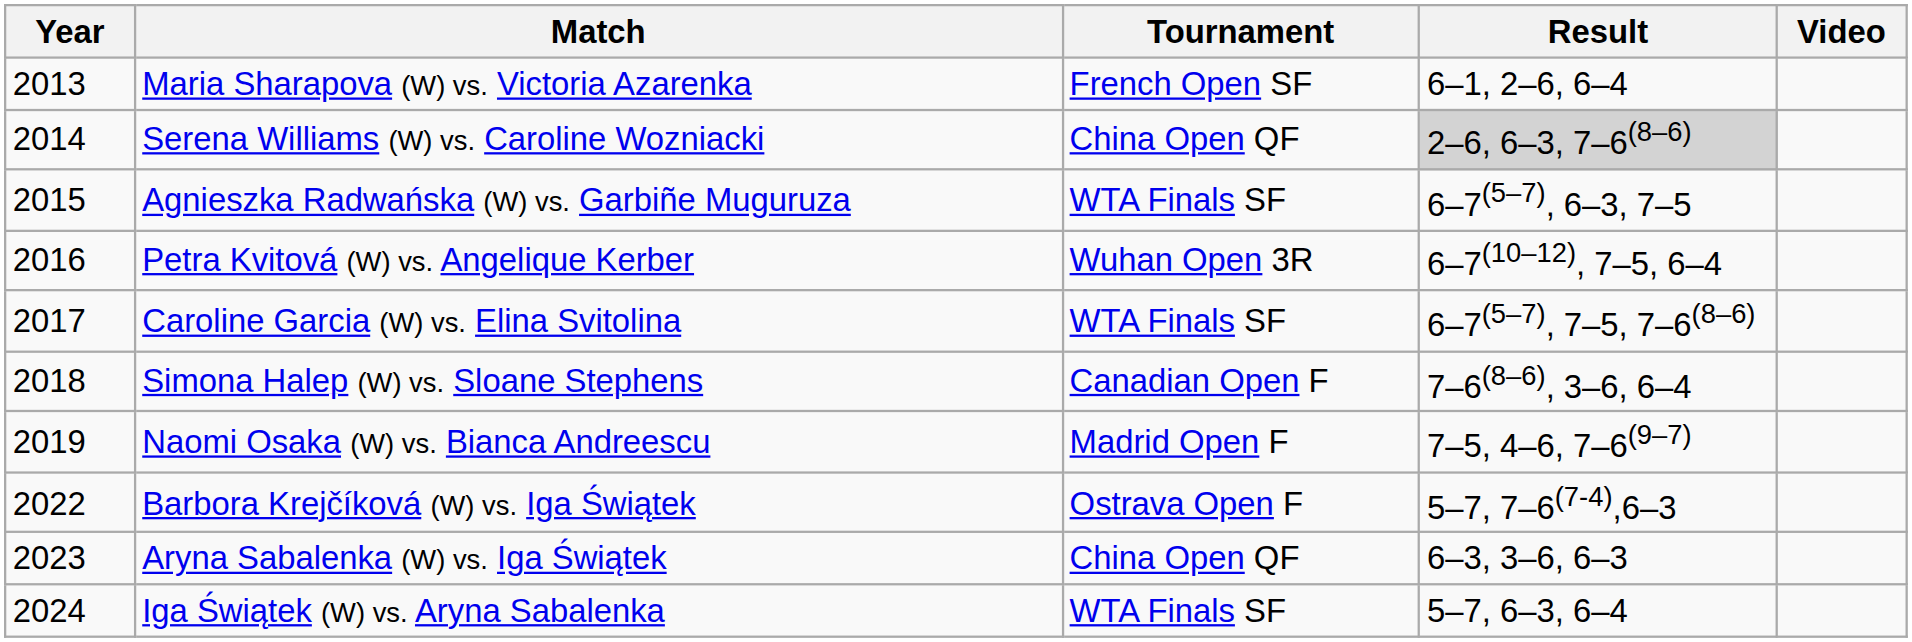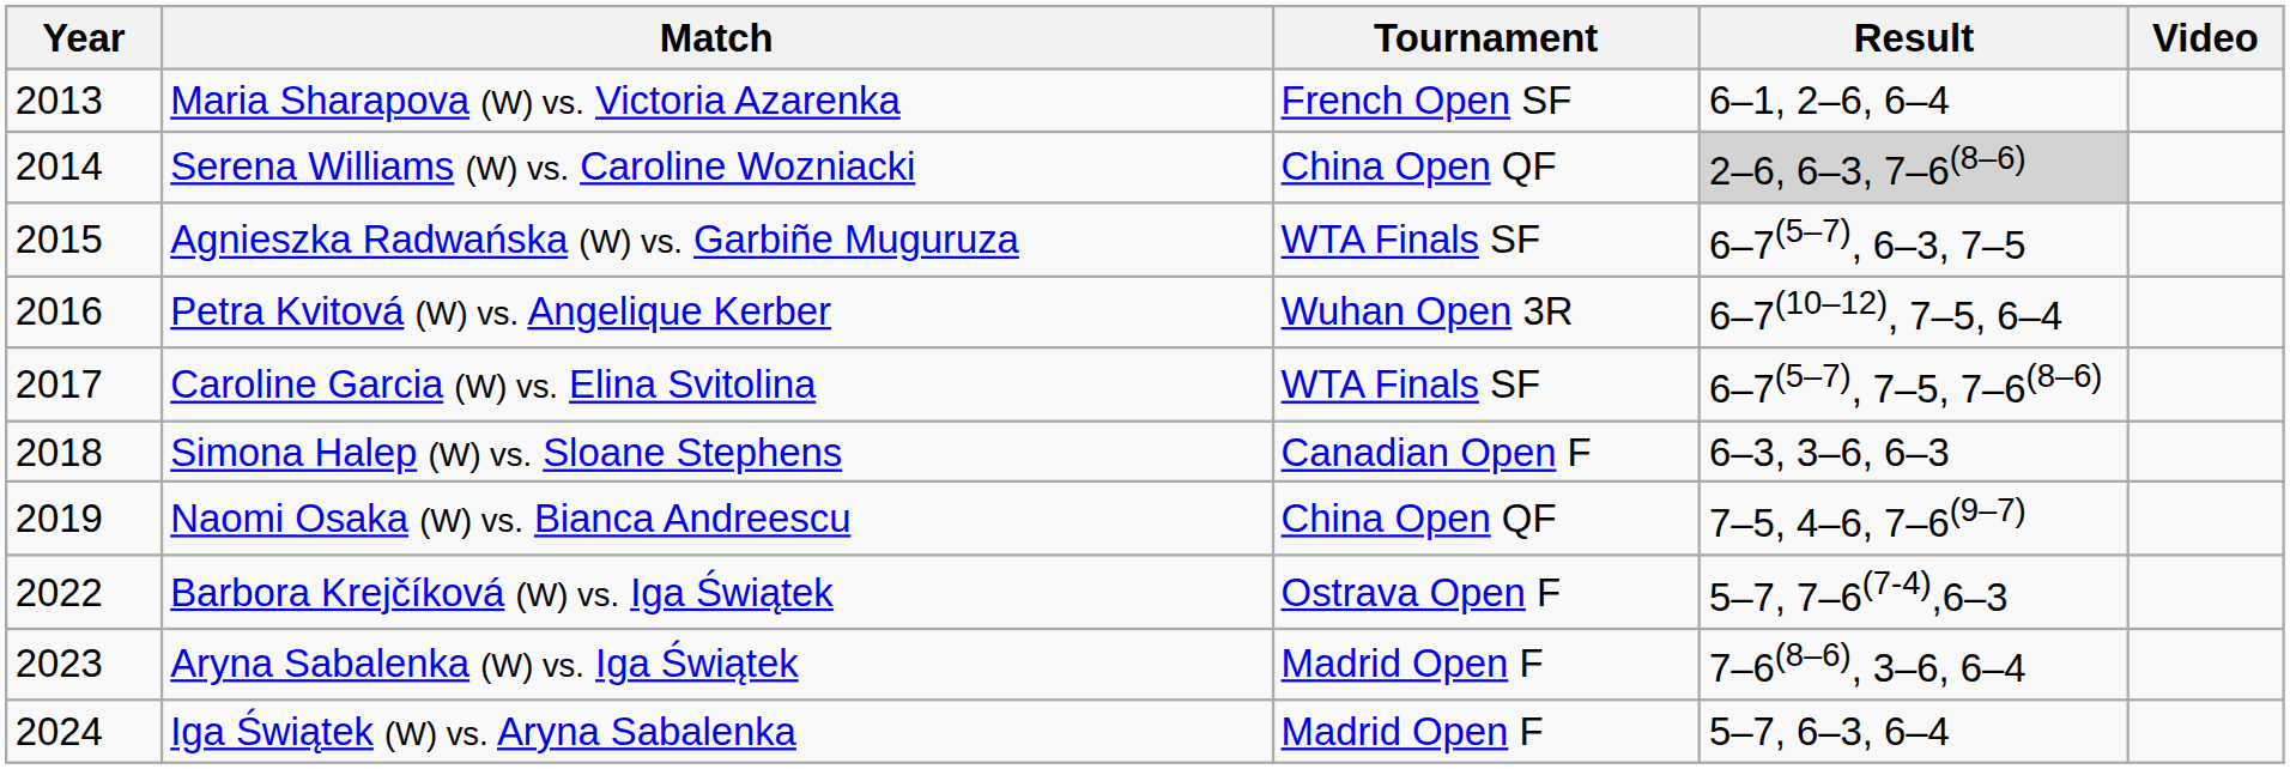Simona Halep (W) vs. Sloane Stephens | Result: 7–6(8–6), 3–6, 6–4 -> 6–3, 3–6, 6–3
Naomi Osaka (W) vs. Bianca Andreescu | Tournament: Madrid Open F -> China Open QF
Aryna Sabalenka (W) vs. Iga Świątek | Tournament: China Open QF -> Madrid Open F
Aryna Sabalenka (W) vs. Iga Świątek | Result: 6–3, 3–6, 6–3 -> 7–6(8–6), 3–6, 6–4
Iga Świątek (W) vs. Aryna Sabalenka | Tournament: WTA Finals SF -> Madrid Open F
